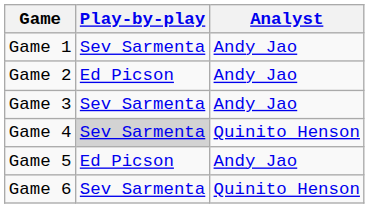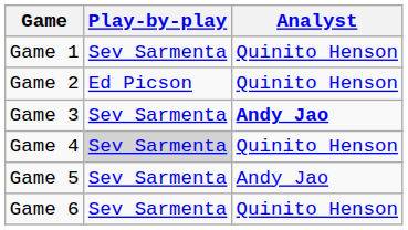Game 1 | Analyst: Andy Jao -> Quinito Henson
Game 2 | Analyst: Andy Jao -> Quinito Henson
Game 3 | Analyst: normal -> bold
Game 5 | Play-by-play: Ed Picson -> Sev Sarmenta
